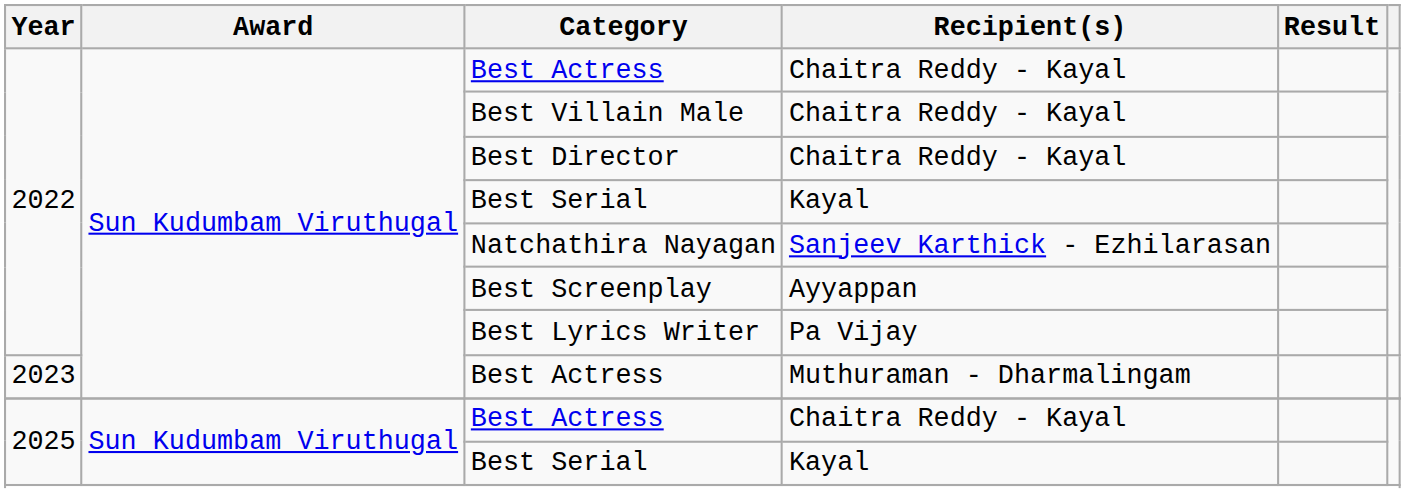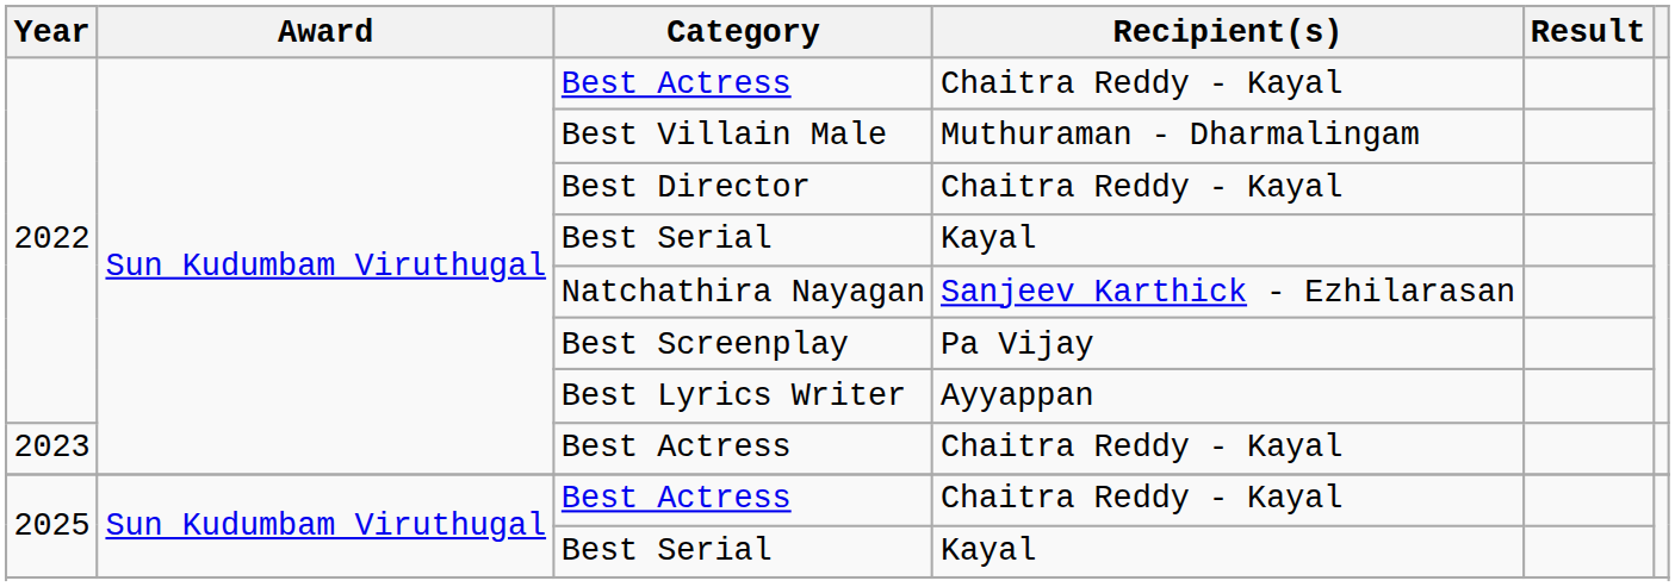Best Villain Male | Recipient(s): Chaitra Reddy - Kayal -> Muthuraman - Dharmalingam
Best Screenplay | Recipient(s): Ayyappan -> Pa Vijay
Best Lyrics Writer | Recipient(s): Pa Vijay -> Ayyappan
2023 / Best Actress | Recipient(s): Muthuraman - Dharmalingam -> Chaitra Reddy - Kayal
